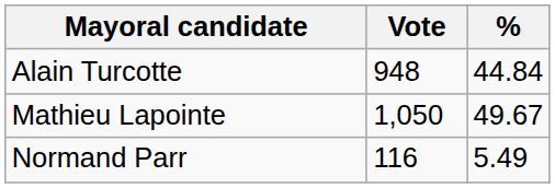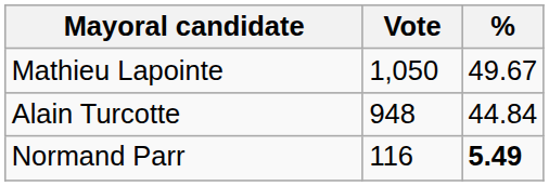rows swapped: Mathieu Lapointe <-> Alain Turcotte
Normand Parr | %: normal -> bold
